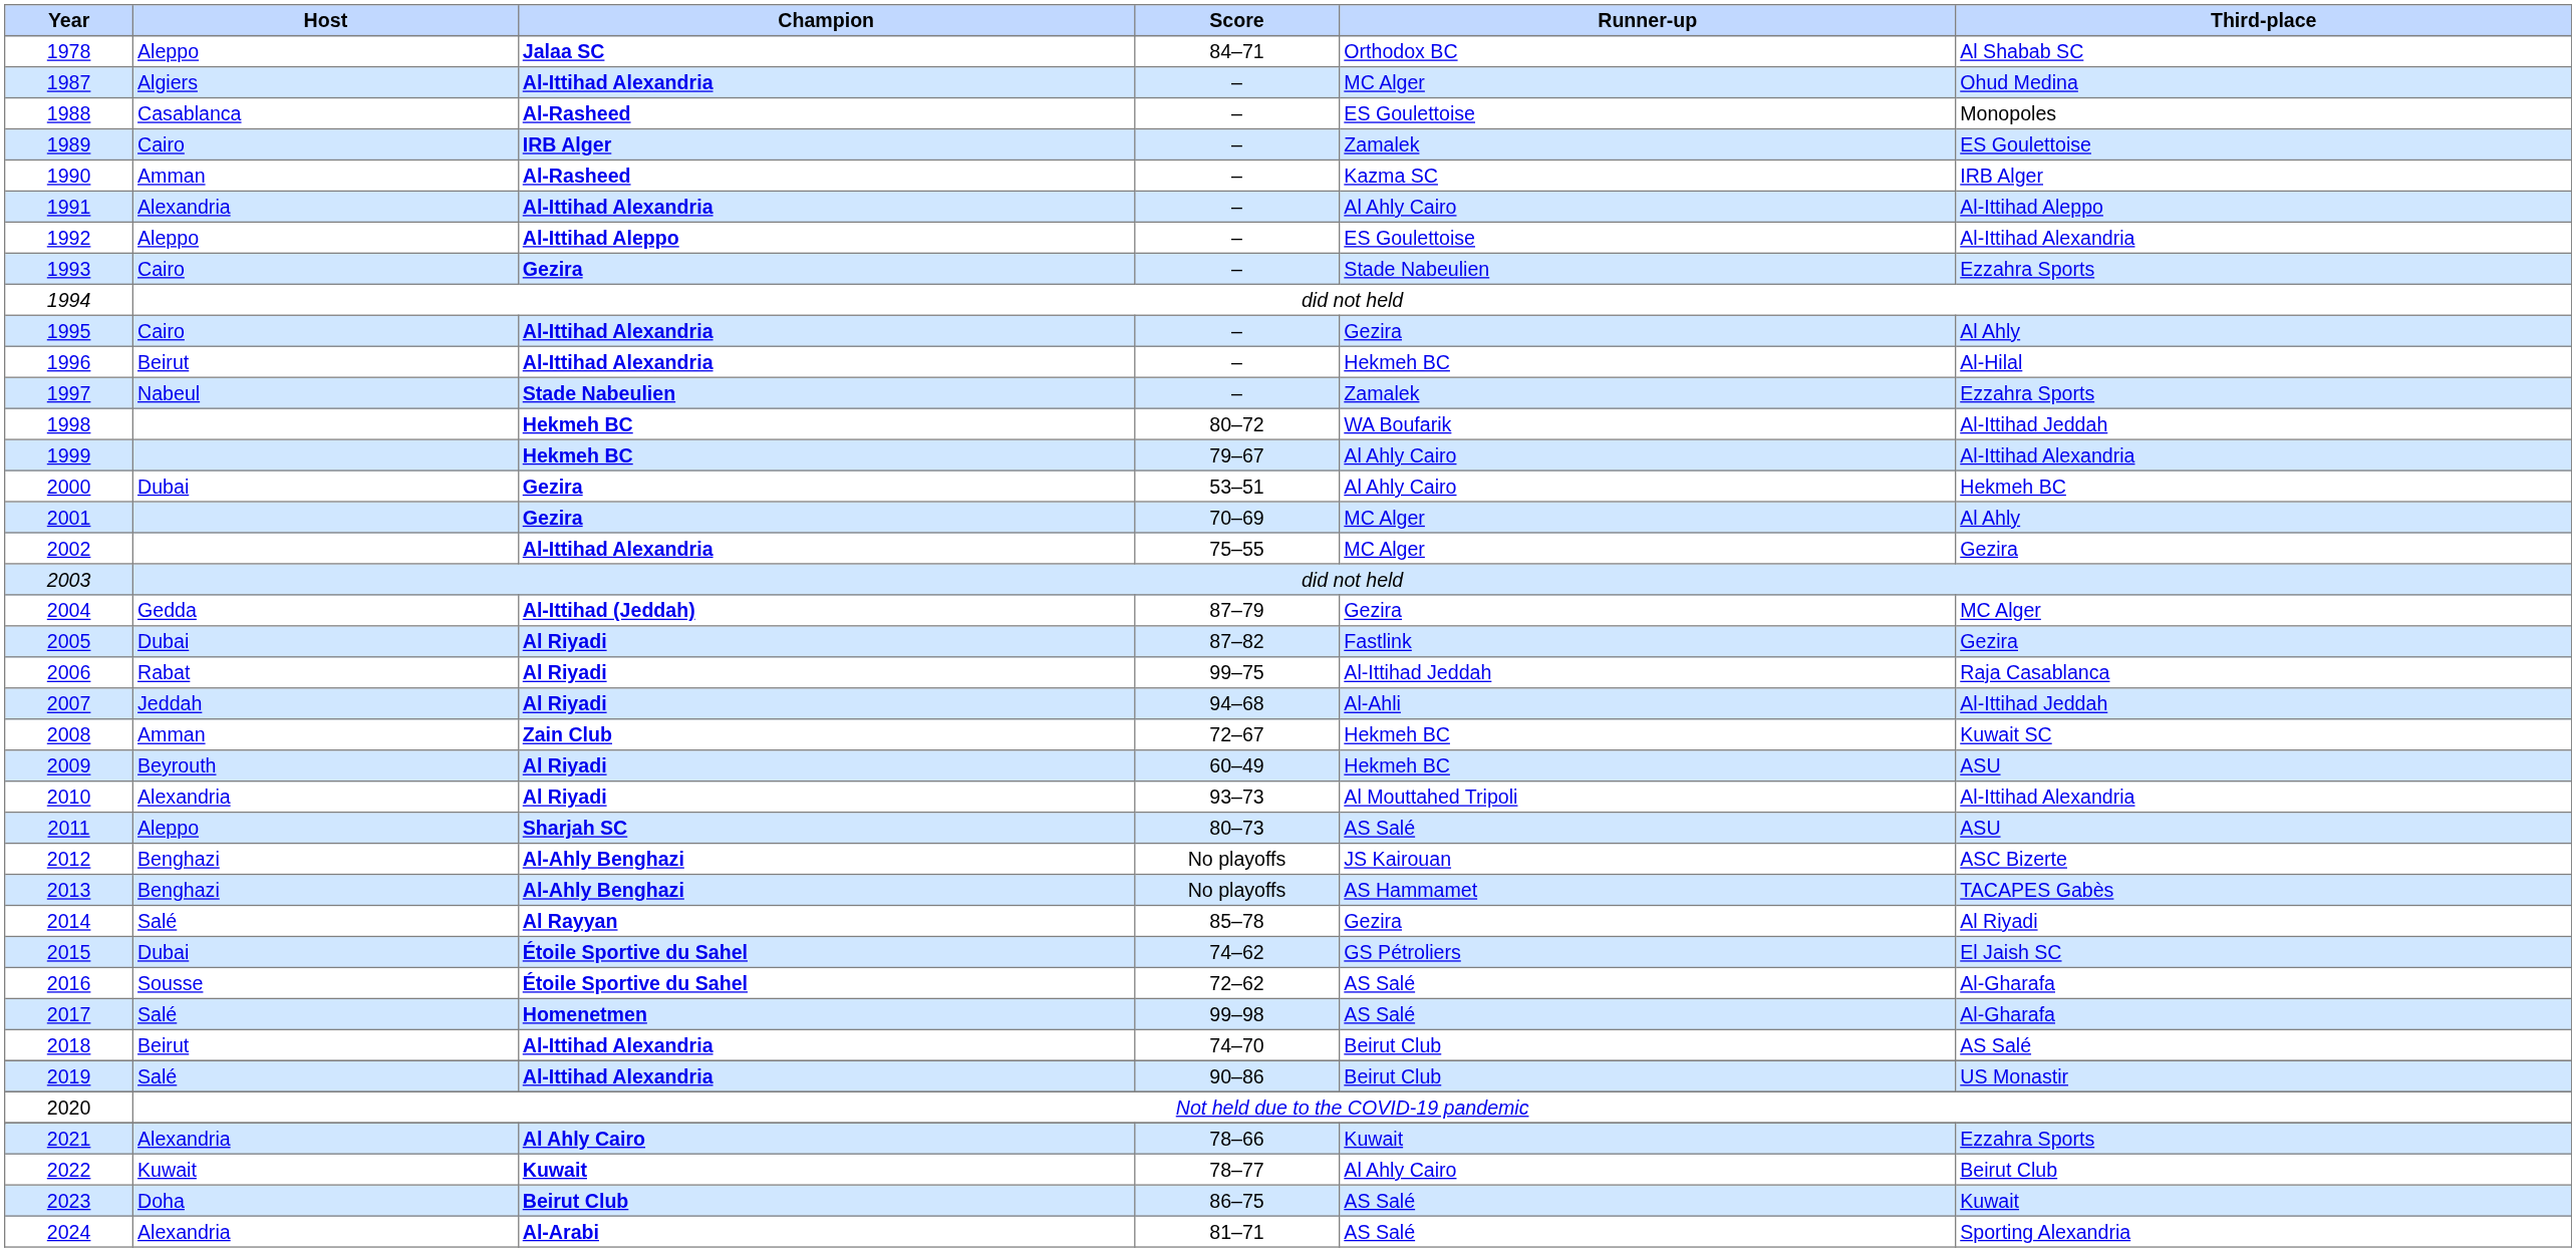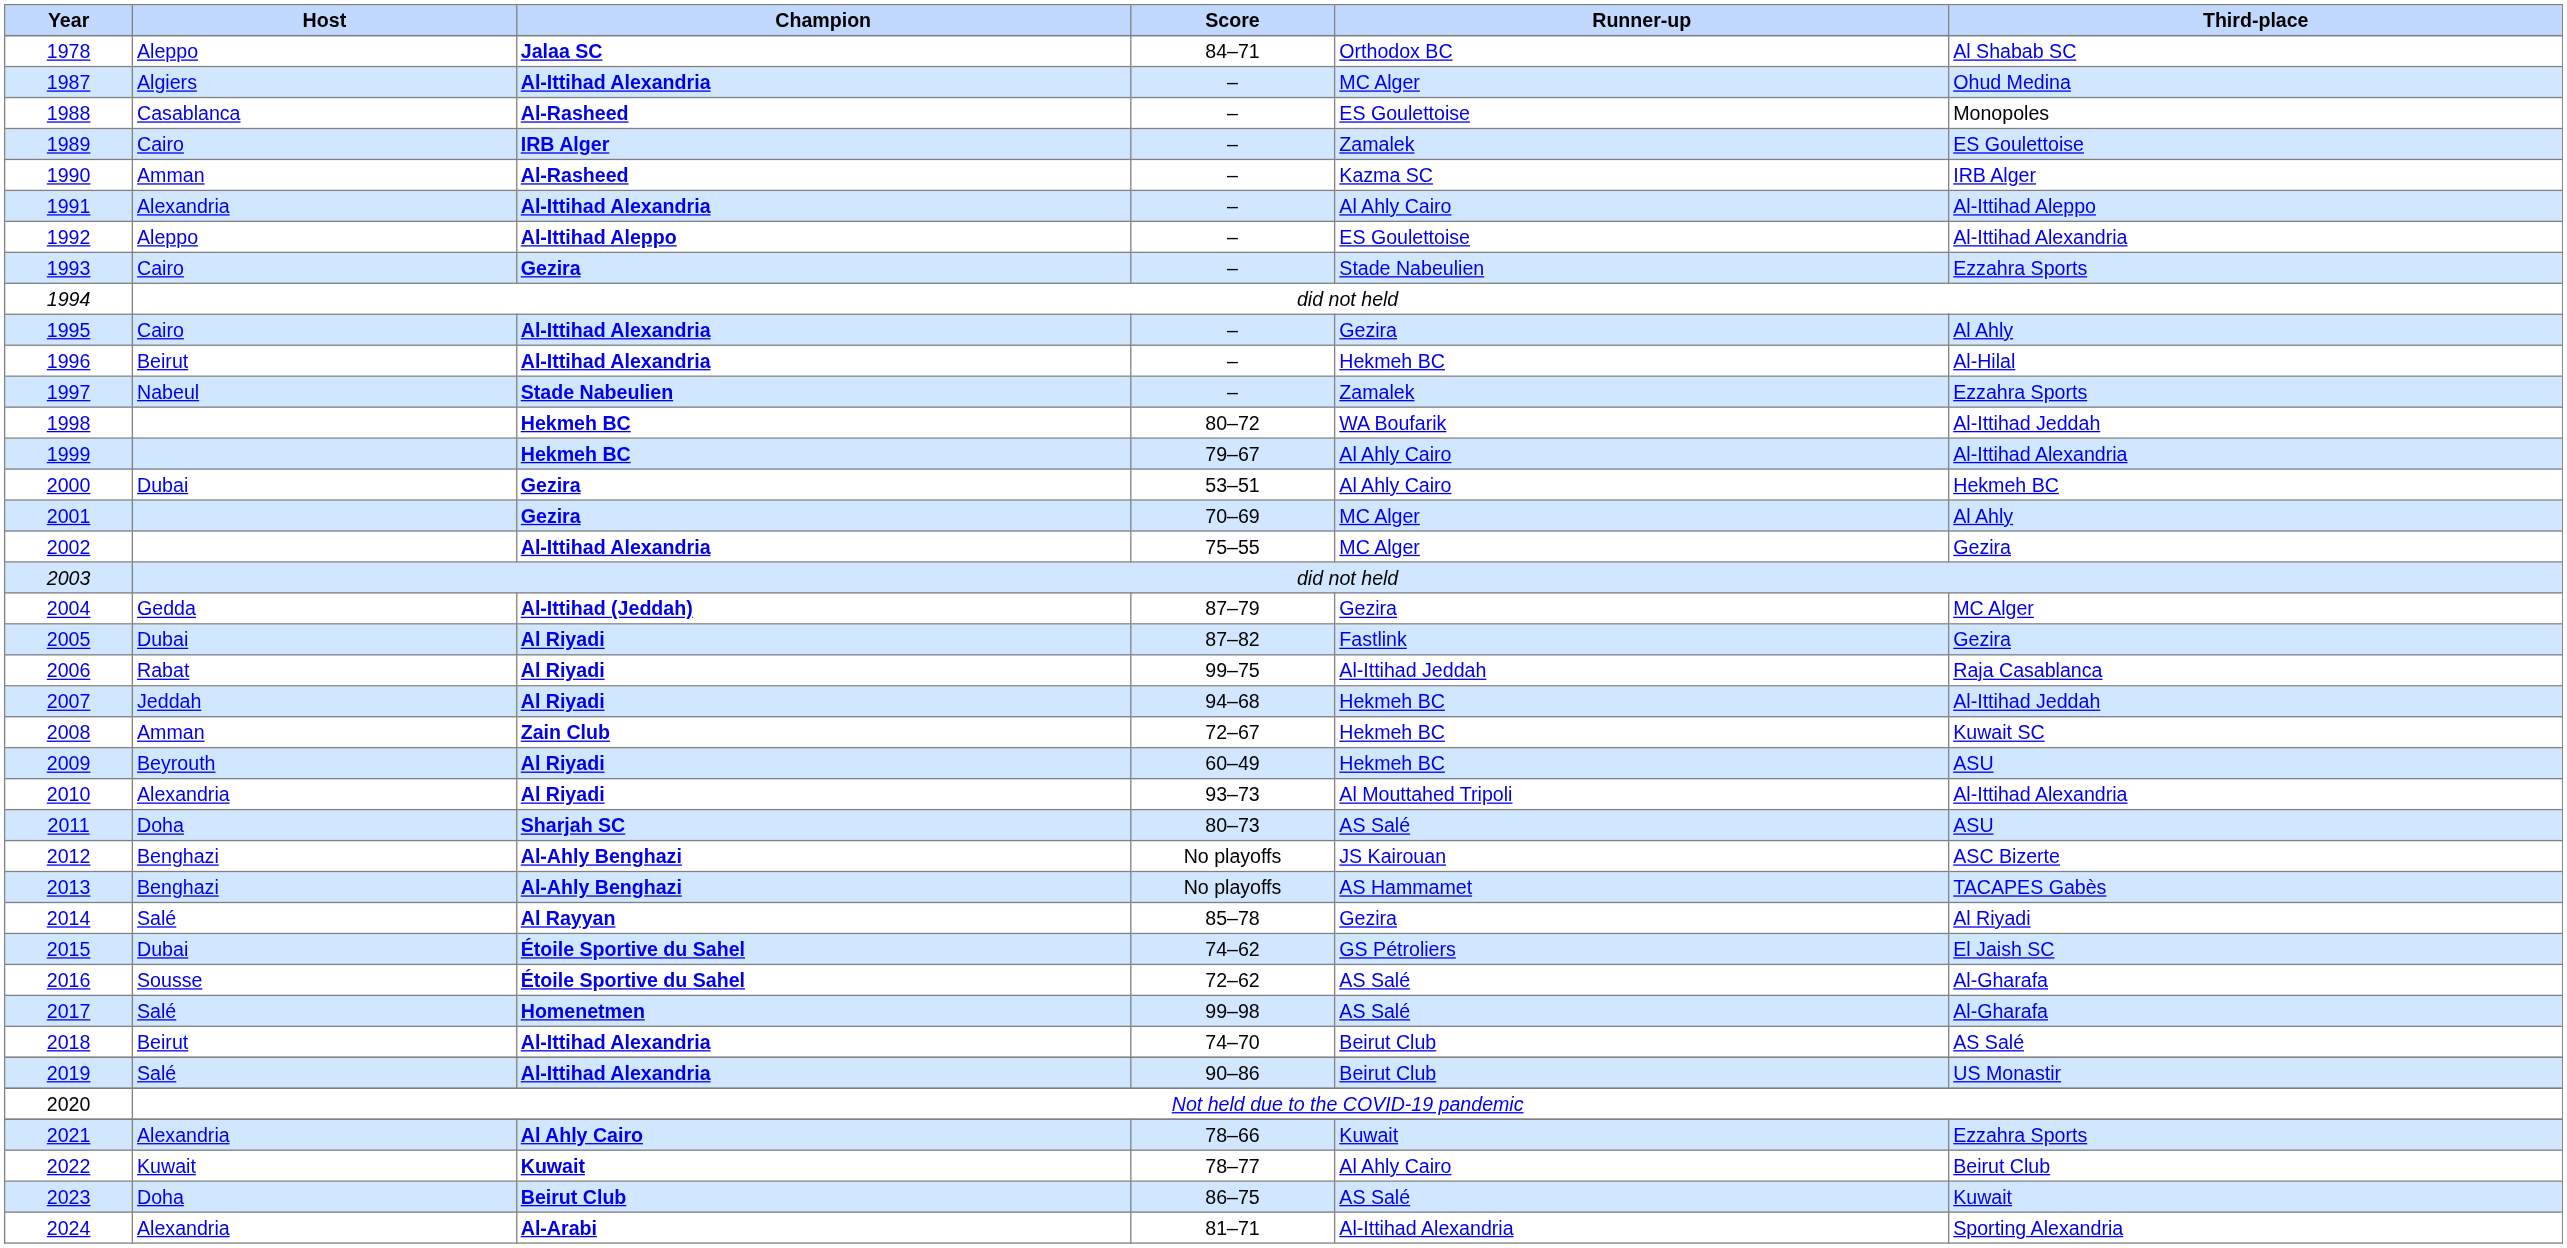2007 | Runner-up: Al-Ahli -> Hekmeh BC
2011 | Host: Aleppo -> Doha
2024 | Runner-up: AS Salé -> Al-Ittihad Alexandria
